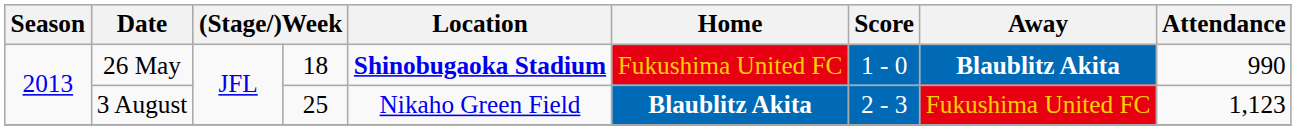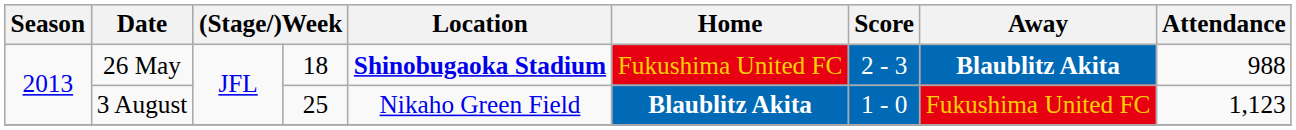26 May | Score: 1 - 0 -> 2 - 3
26 May | Attendance: 990 -> 988
3 August | Score: 2 - 3 -> 1 - 0
